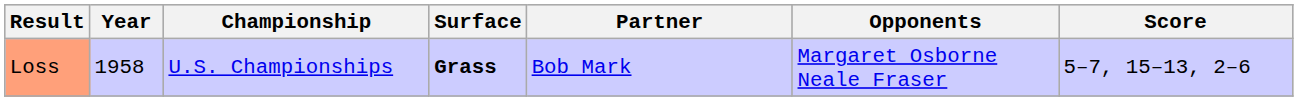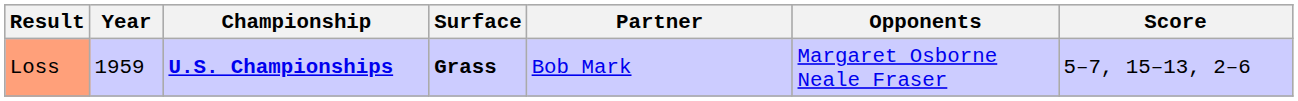Loss | Year: 1958 -> 1959
Loss | Championship: normal -> bold
